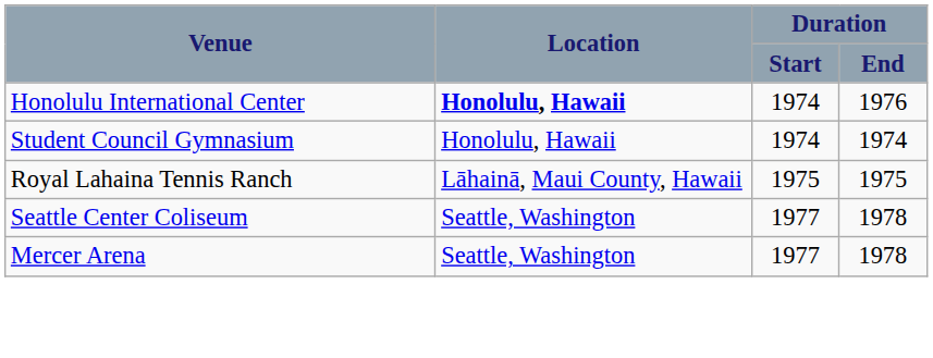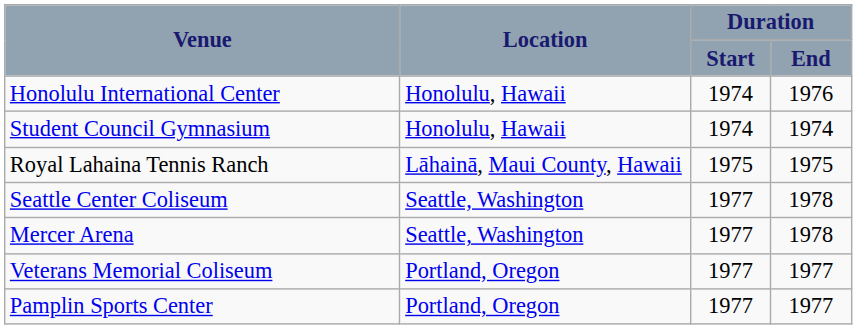Honolulu International Center | Location: bold -> normal
+ row: Veterans Memorial Coliseum | Portland, Oregon | 1977 | 1977
+ row: Pamplin Sports Center | Portland, Oregon | 1977 | 1977
